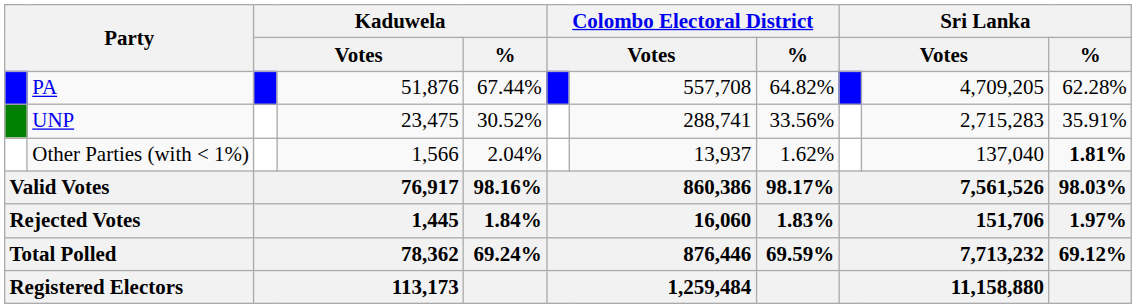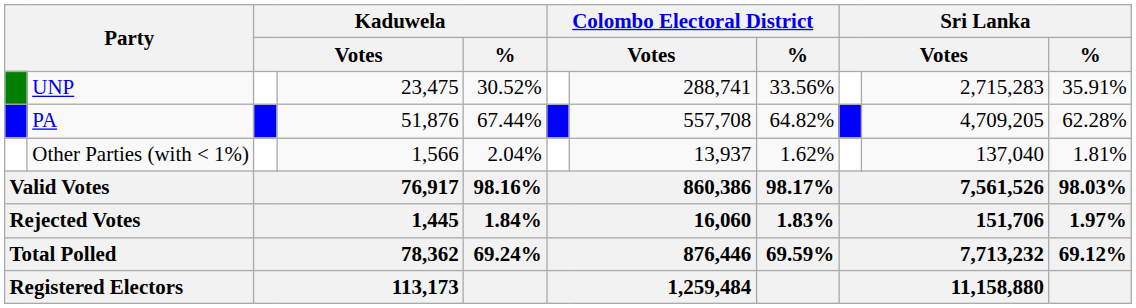rows swapped: PA <-> UNP
Other Parties (with < 1%) | Sri Lanka / %: bold -> normal
